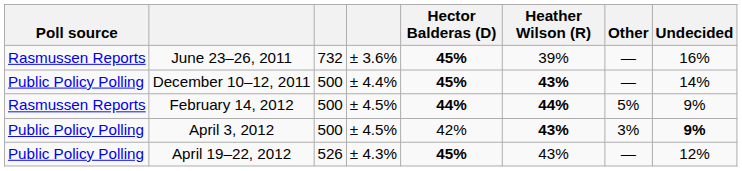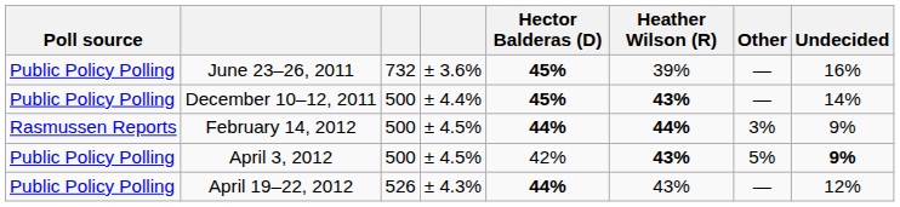June 23–26, 2011 | Poll source: Rasmussen Reports -> Public Policy Polling
February 14, 2012 | Other: 5% -> 3%
April 3, 2012 | Other: 3% -> 5%
April 19–22, 2012 | Hector Balderas (D): 45% -> 44%
